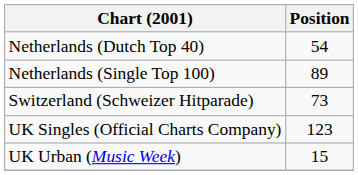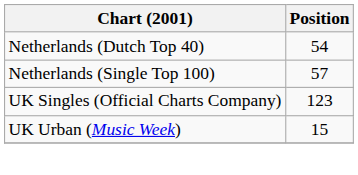Netherlands (Single Top 100) | Position: 89 -> 57
- row: Switzerland (Schweizer Hitparade) | 73
